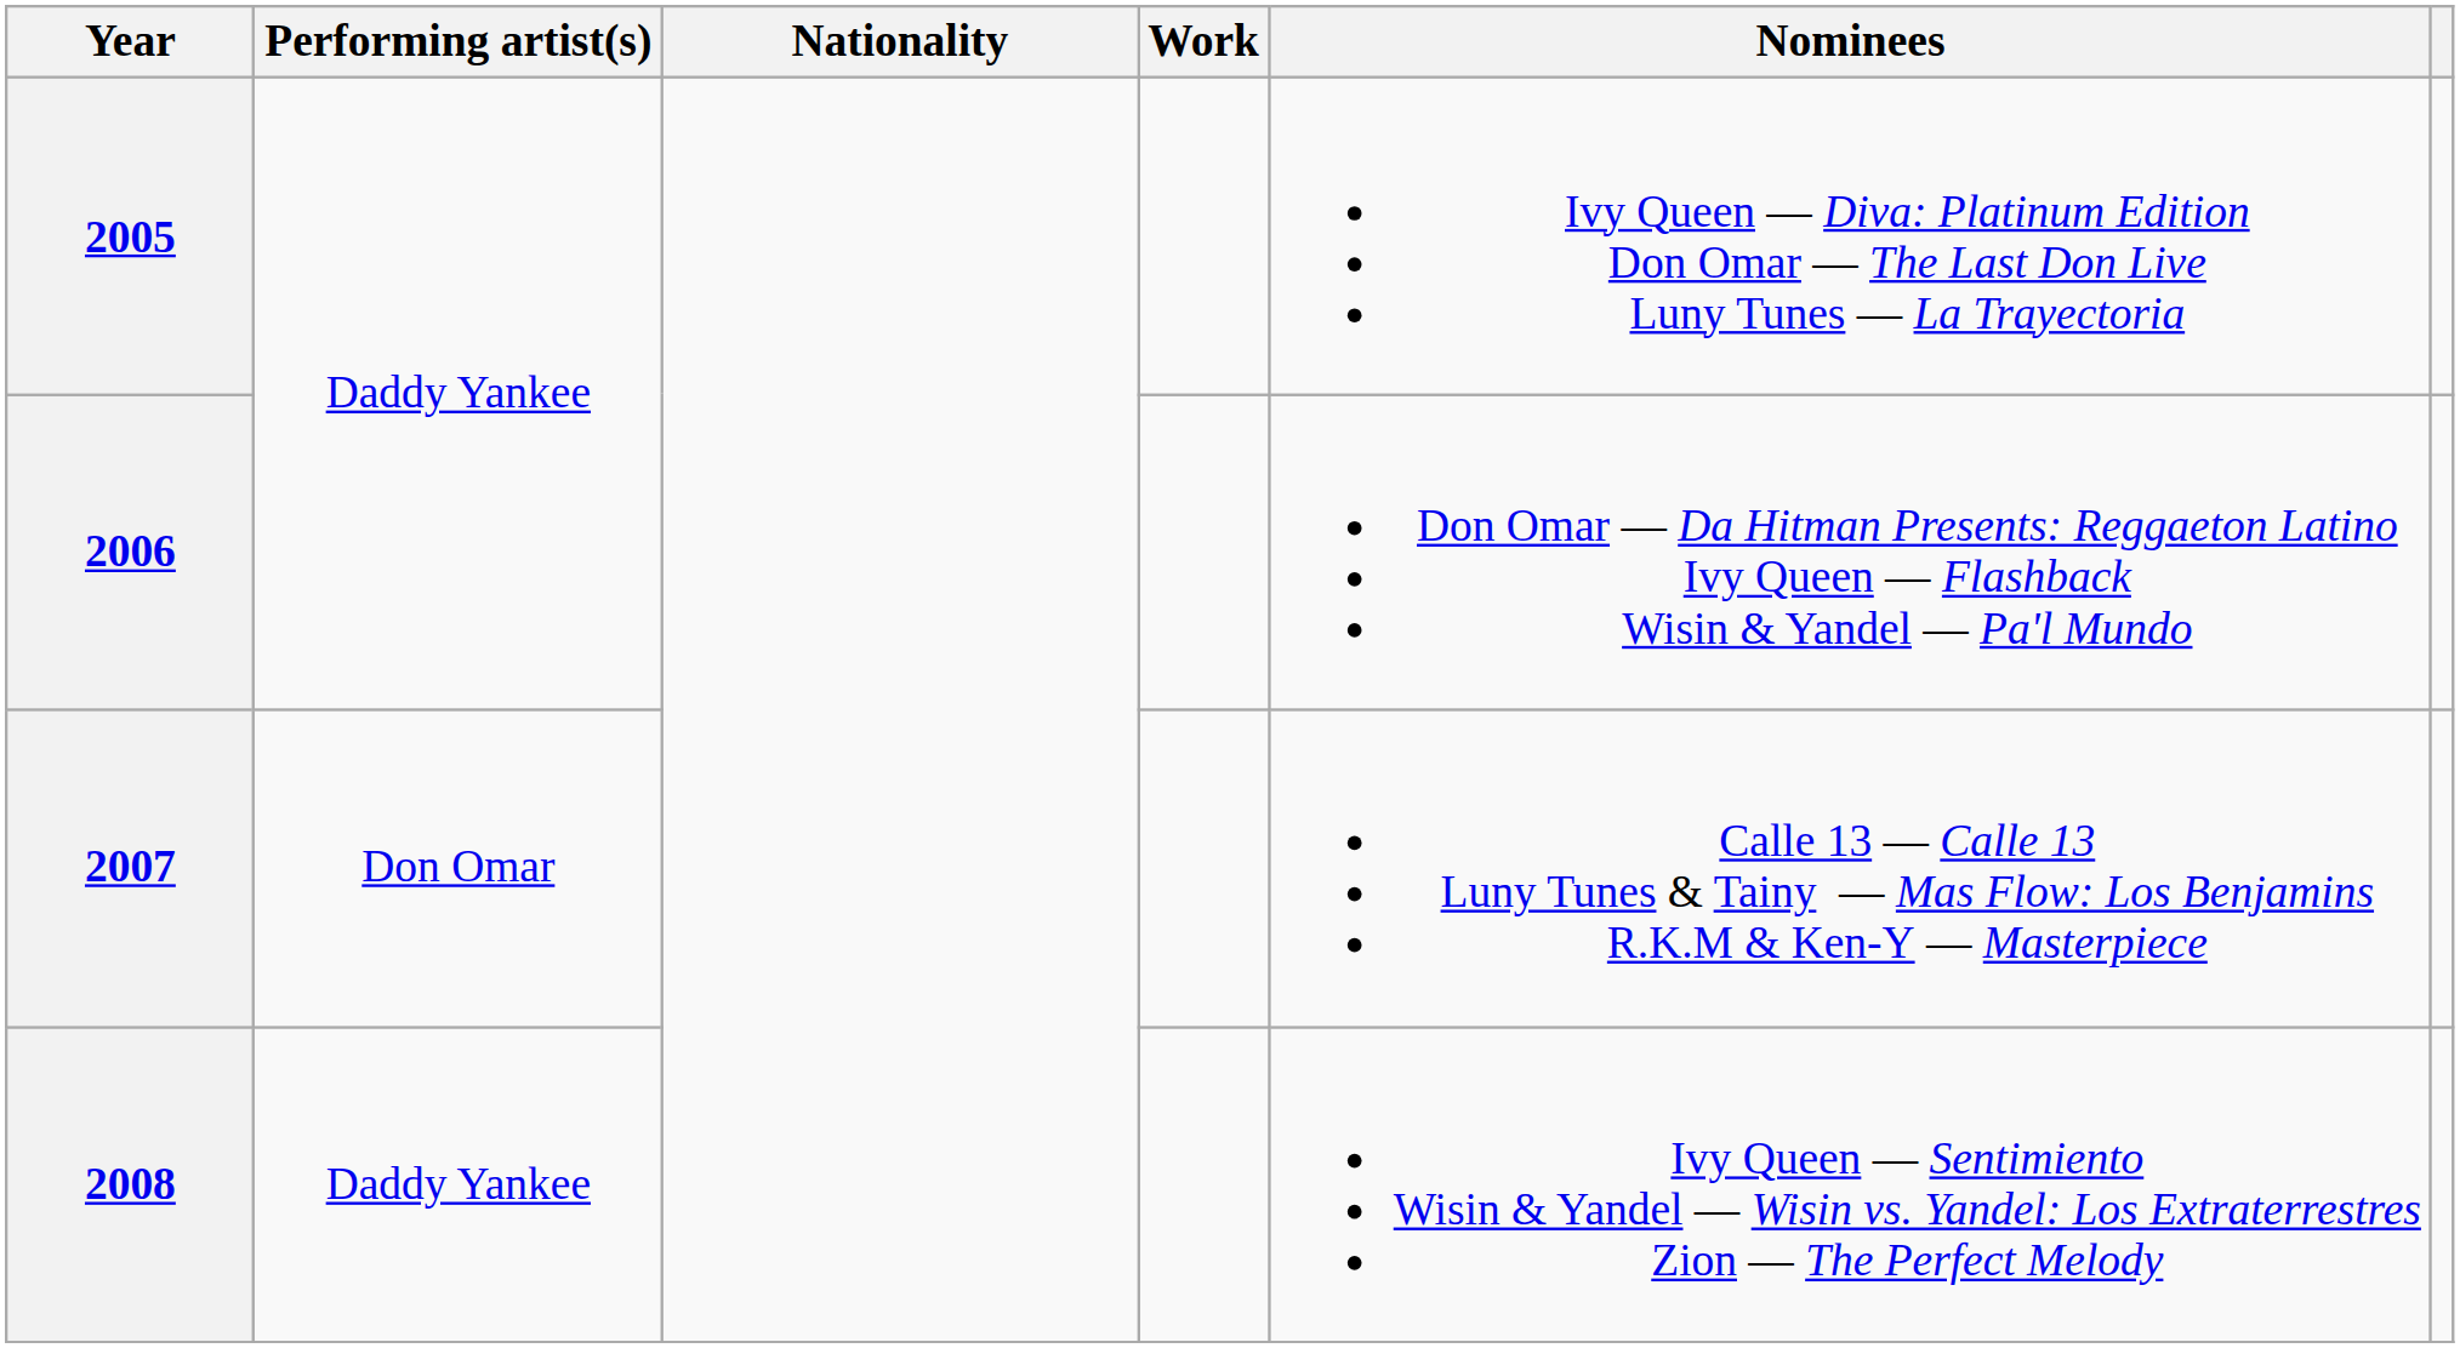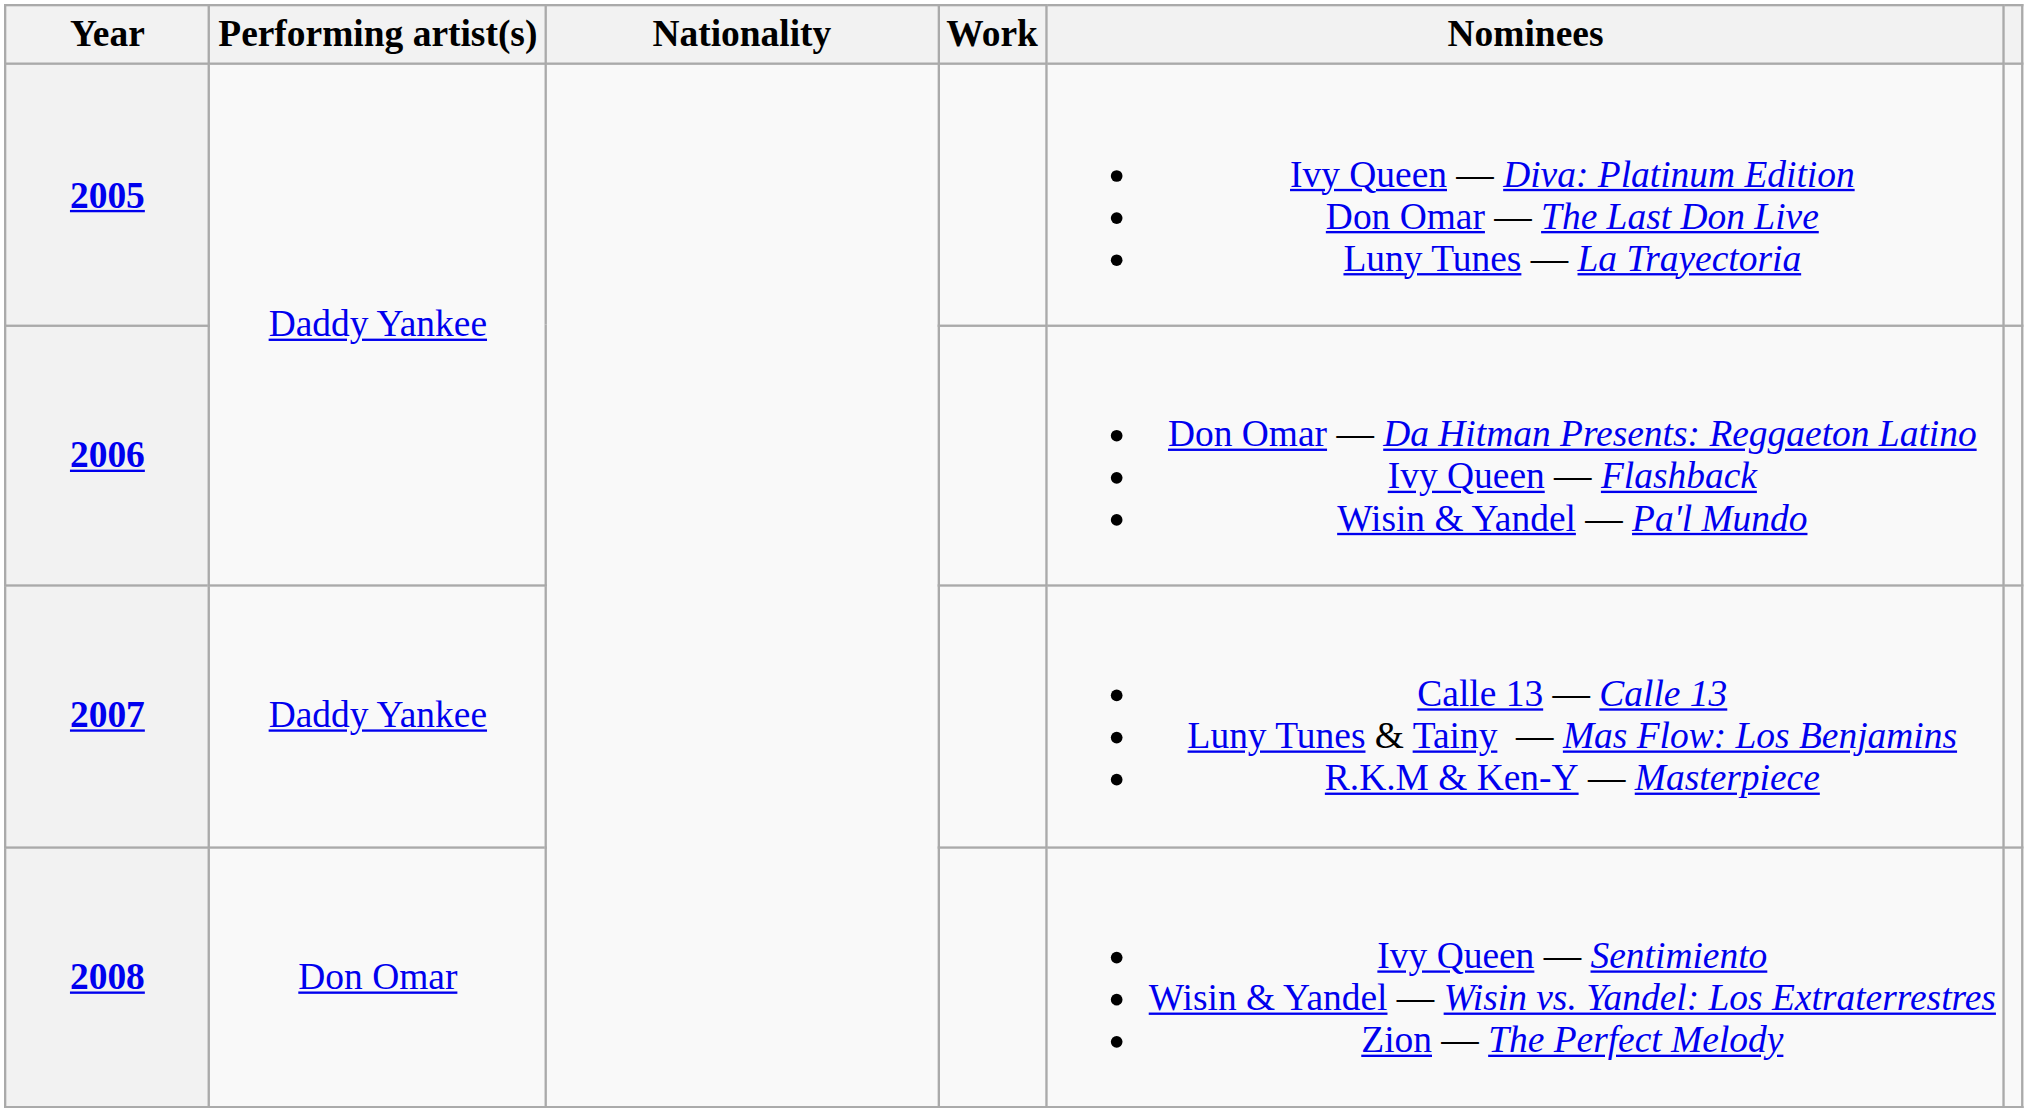2007 | Performing artist(s): Don Omar -> Daddy Yankee
2008 | Performing artist(s): Daddy Yankee -> Don Omar
